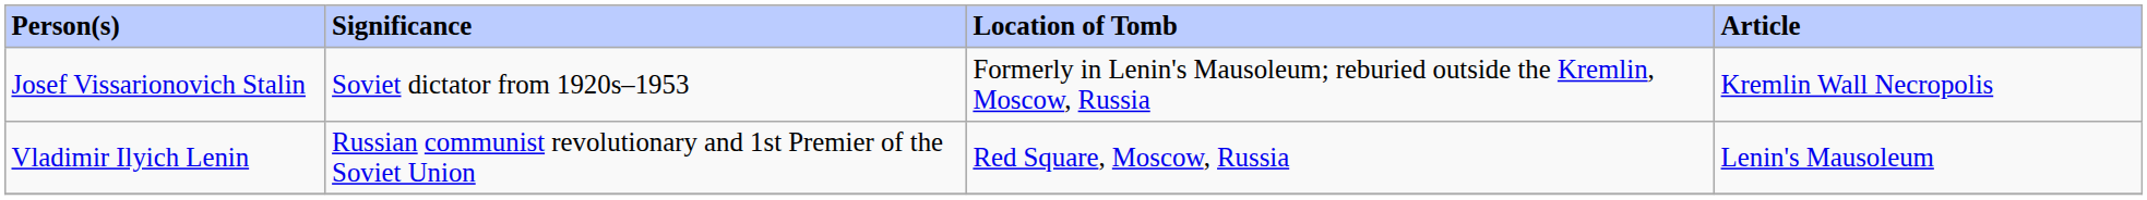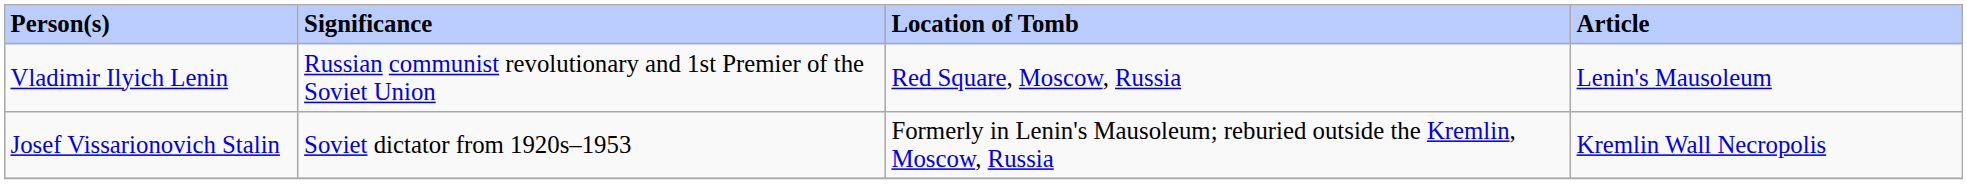rows swapped: Vladimir Ilyich Lenin <-> Josef Vissarionovich Stalin
